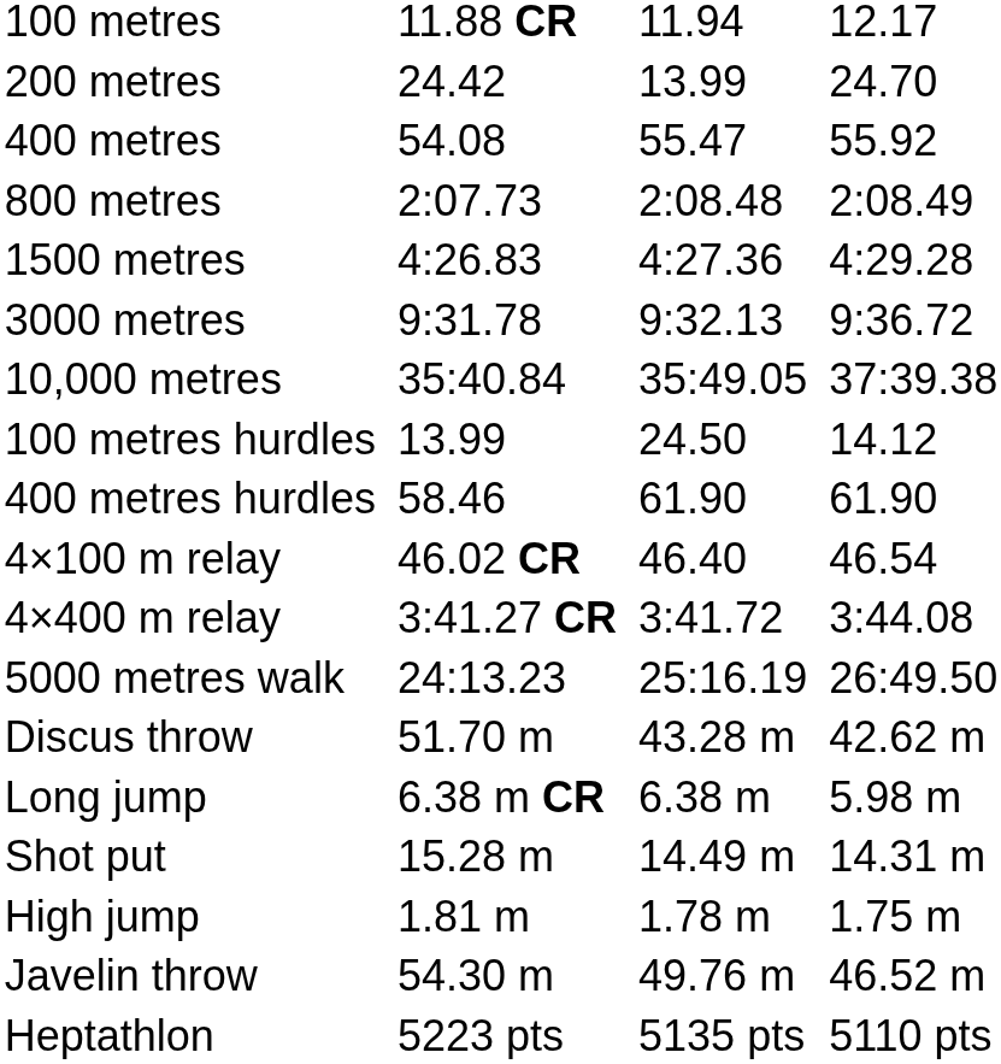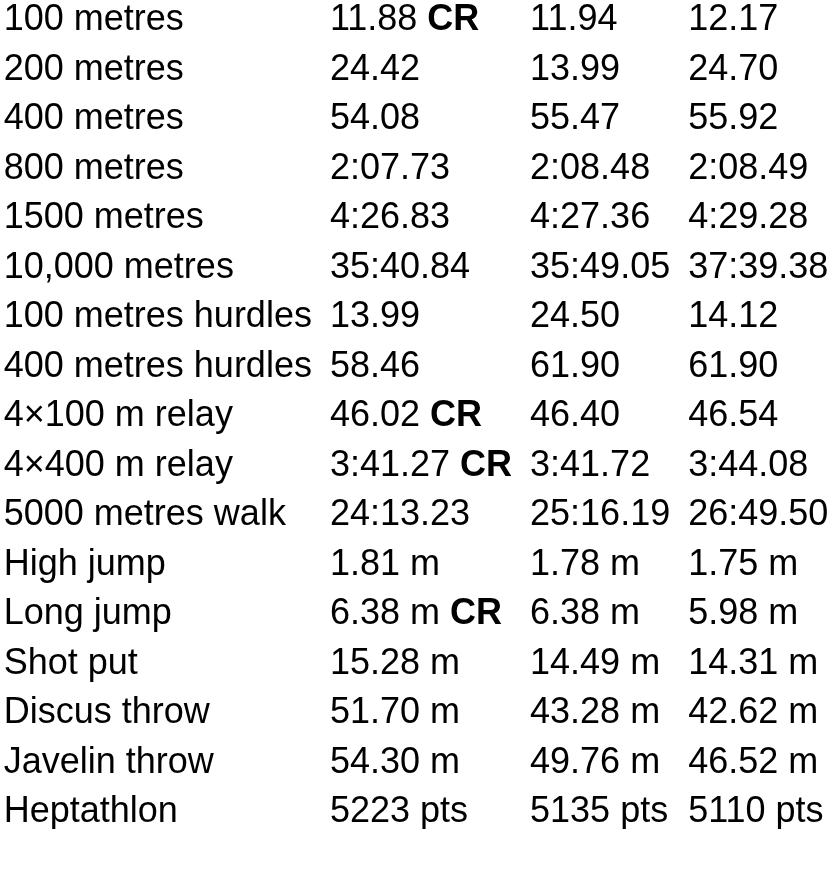- row: 3000 metres | 9:31.78 | 9:32.13 | 9:36.72
rows swapped: High jump <-> Discus throw
